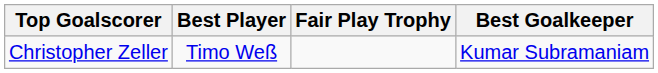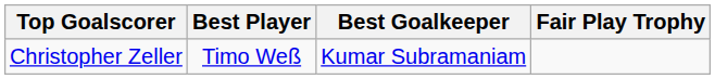columns swapped: Best Goalkeeper <-> Fair Play Trophy
